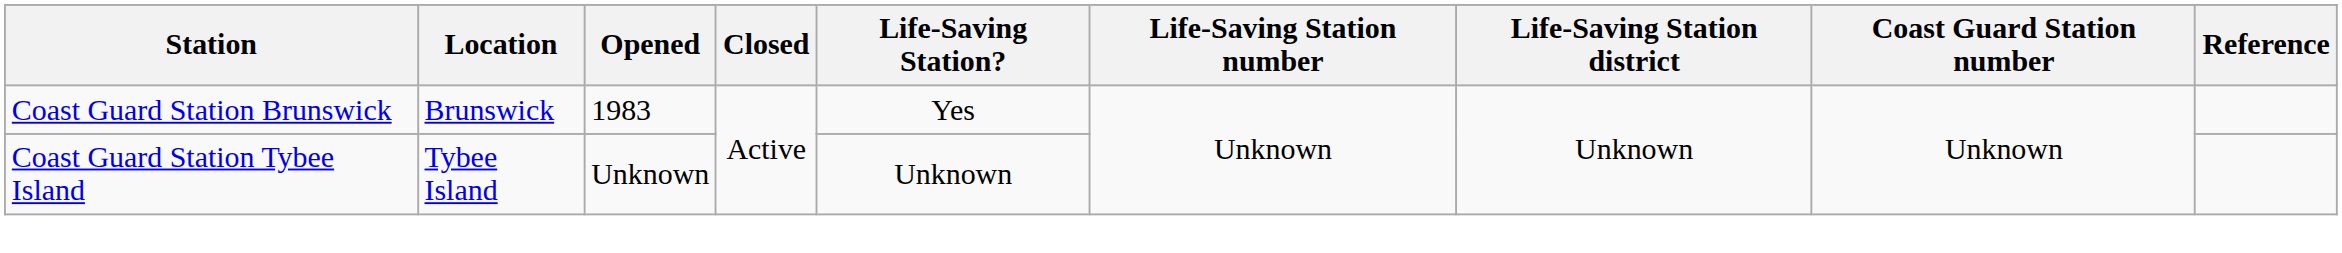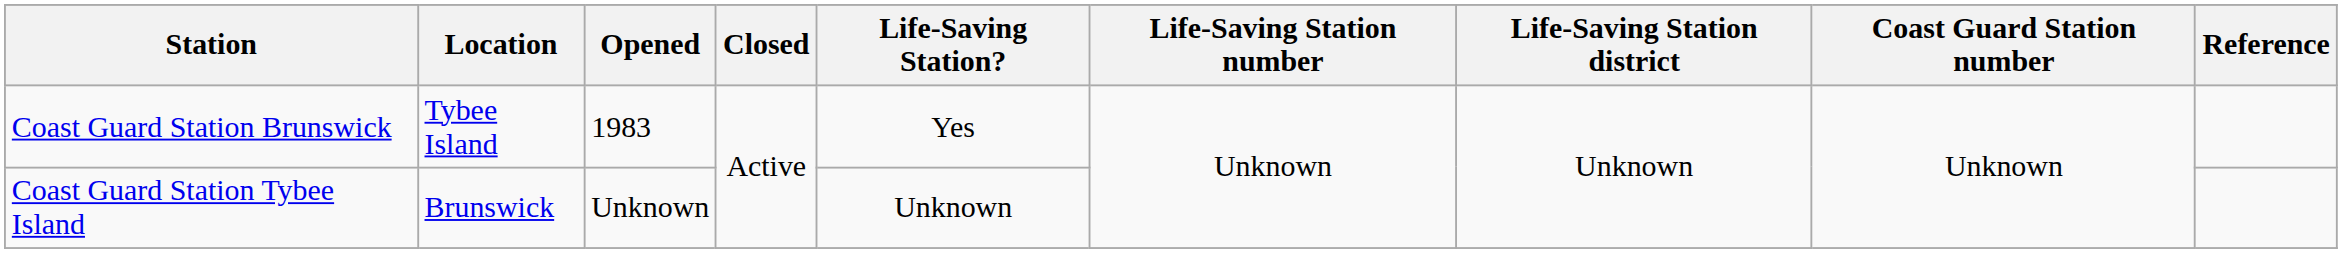Coast Guard Station Brunswick | Location: Brunswick -> Tybee Island
Coast Guard Station Tybee Island | Location: Tybee Island -> Brunswick
